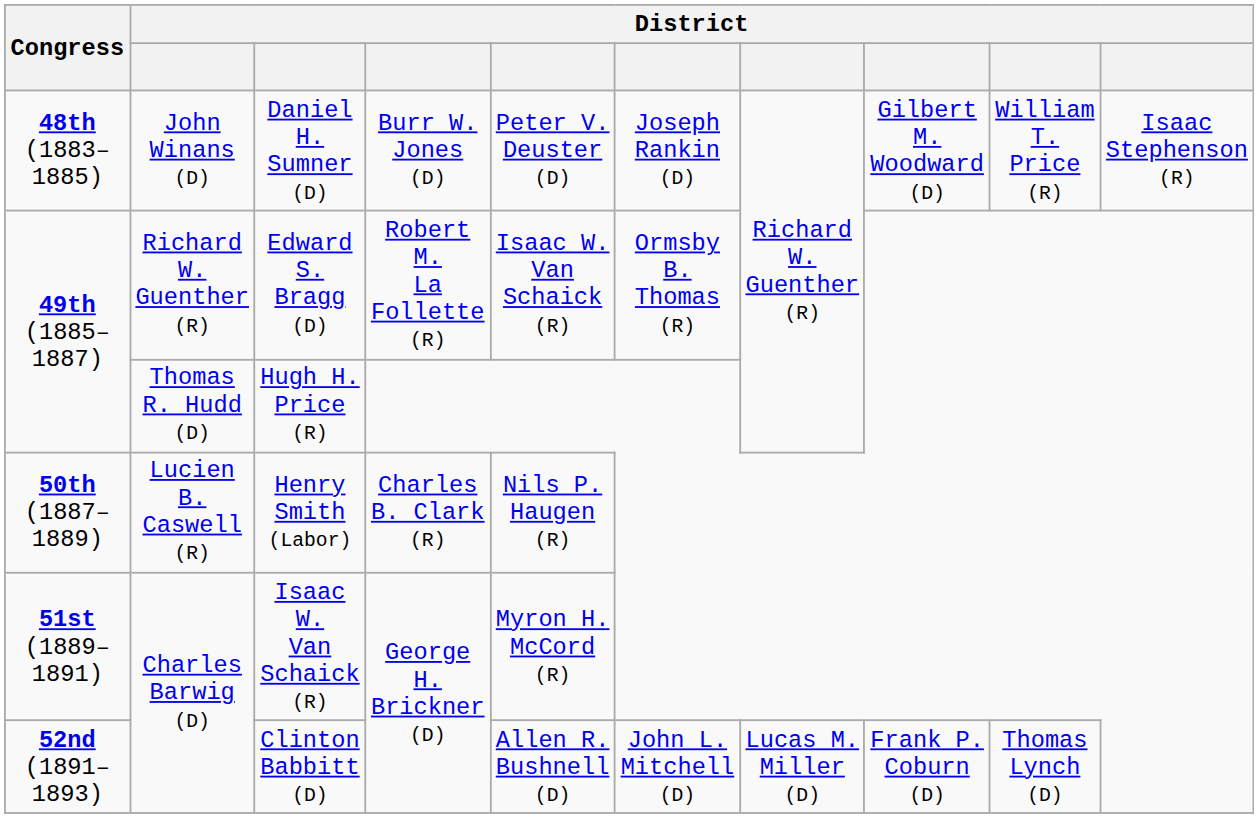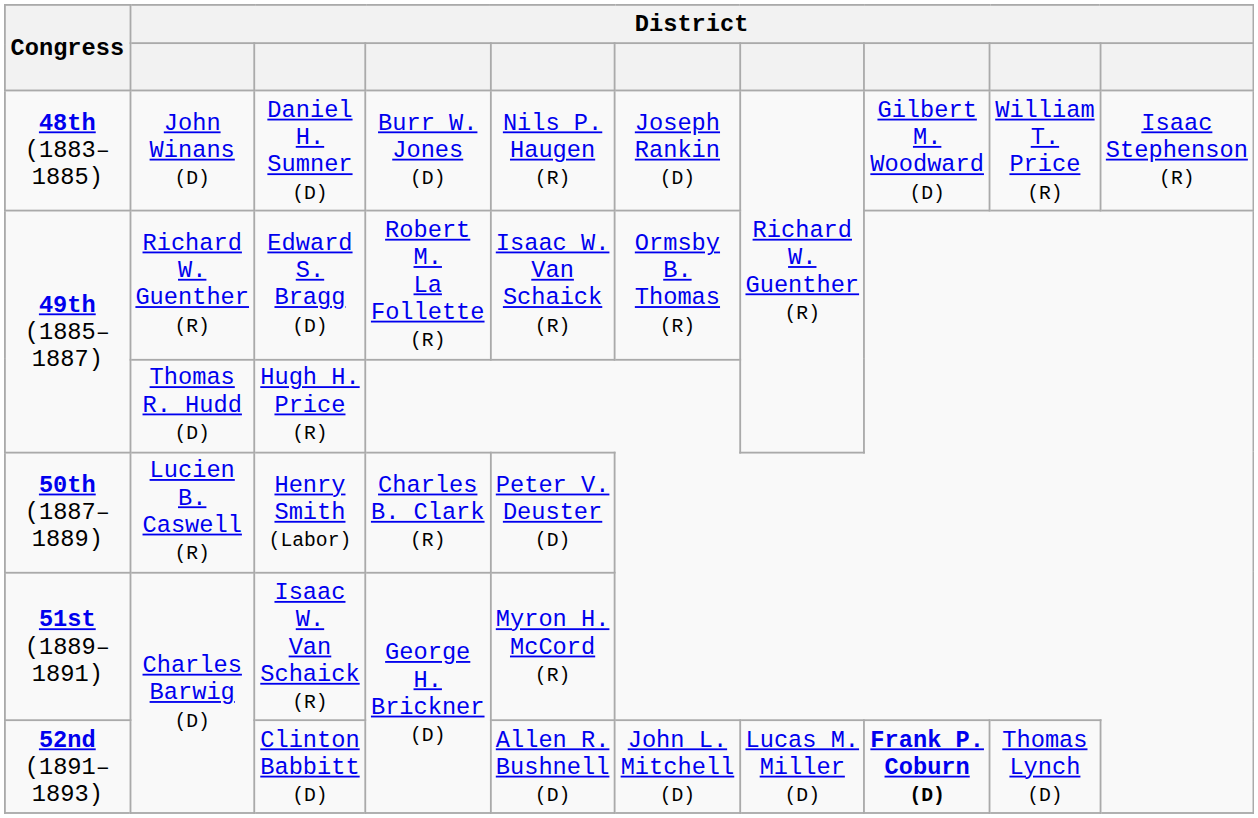Daniel H. Sumner (D) | column 5: Peter V. Deuster (D) -> Nils P. Haugen (R)
Henry Smith (Labor) | column 5: Nils P. Haugen (R) -> Peter V. Deuster (D)
Clinton Babbitt (D) | column 8: normal -> bold
